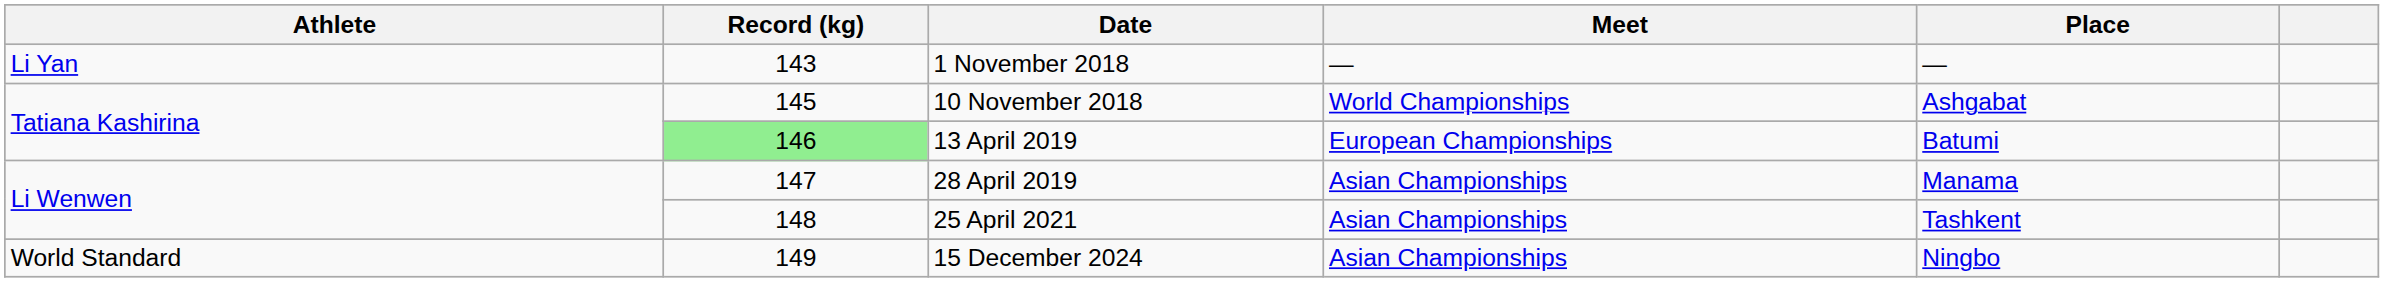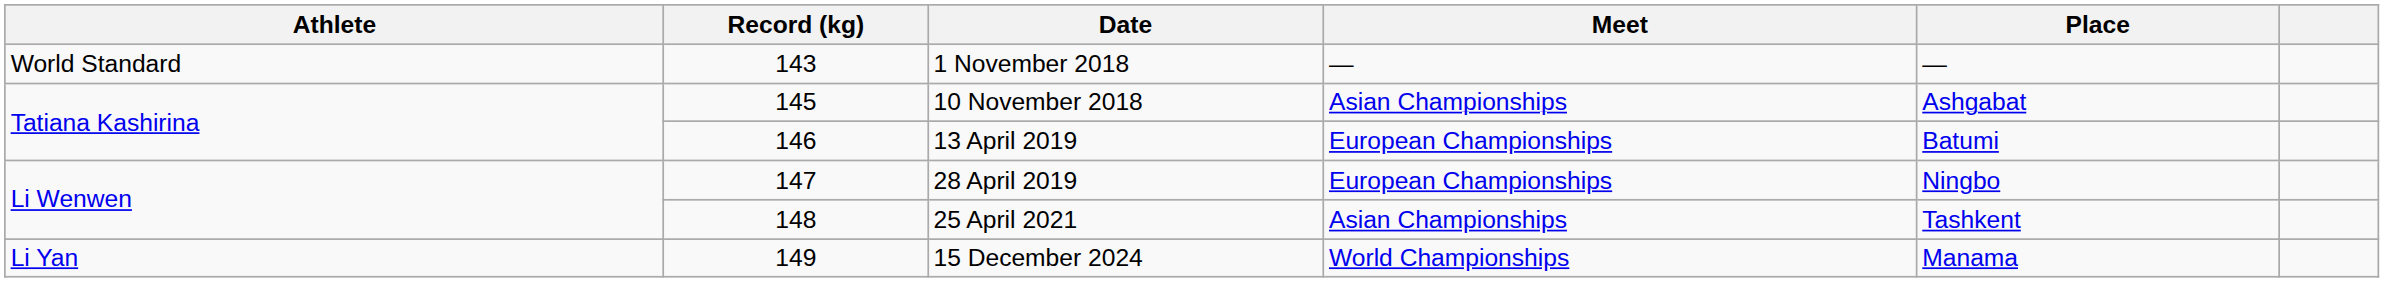1 November 2018 | Athlete: Li Yan -> World Standard
10 November 2018 | Meet: World Championships -> Asian Championships
13 April 2019 | Record (kg): lightgreen background -> no background
28 April 2019 | Meet: Asian Championships -> European Championships
28 April 2019 | Place: Manama -> Ningbo
15 December 2024 | Athlete: World Standard -> Li Yan
15 December 2024 | Meet: Asian Championships -> World Championships
15 December 2024 | Place: Ningbo -> Manama
